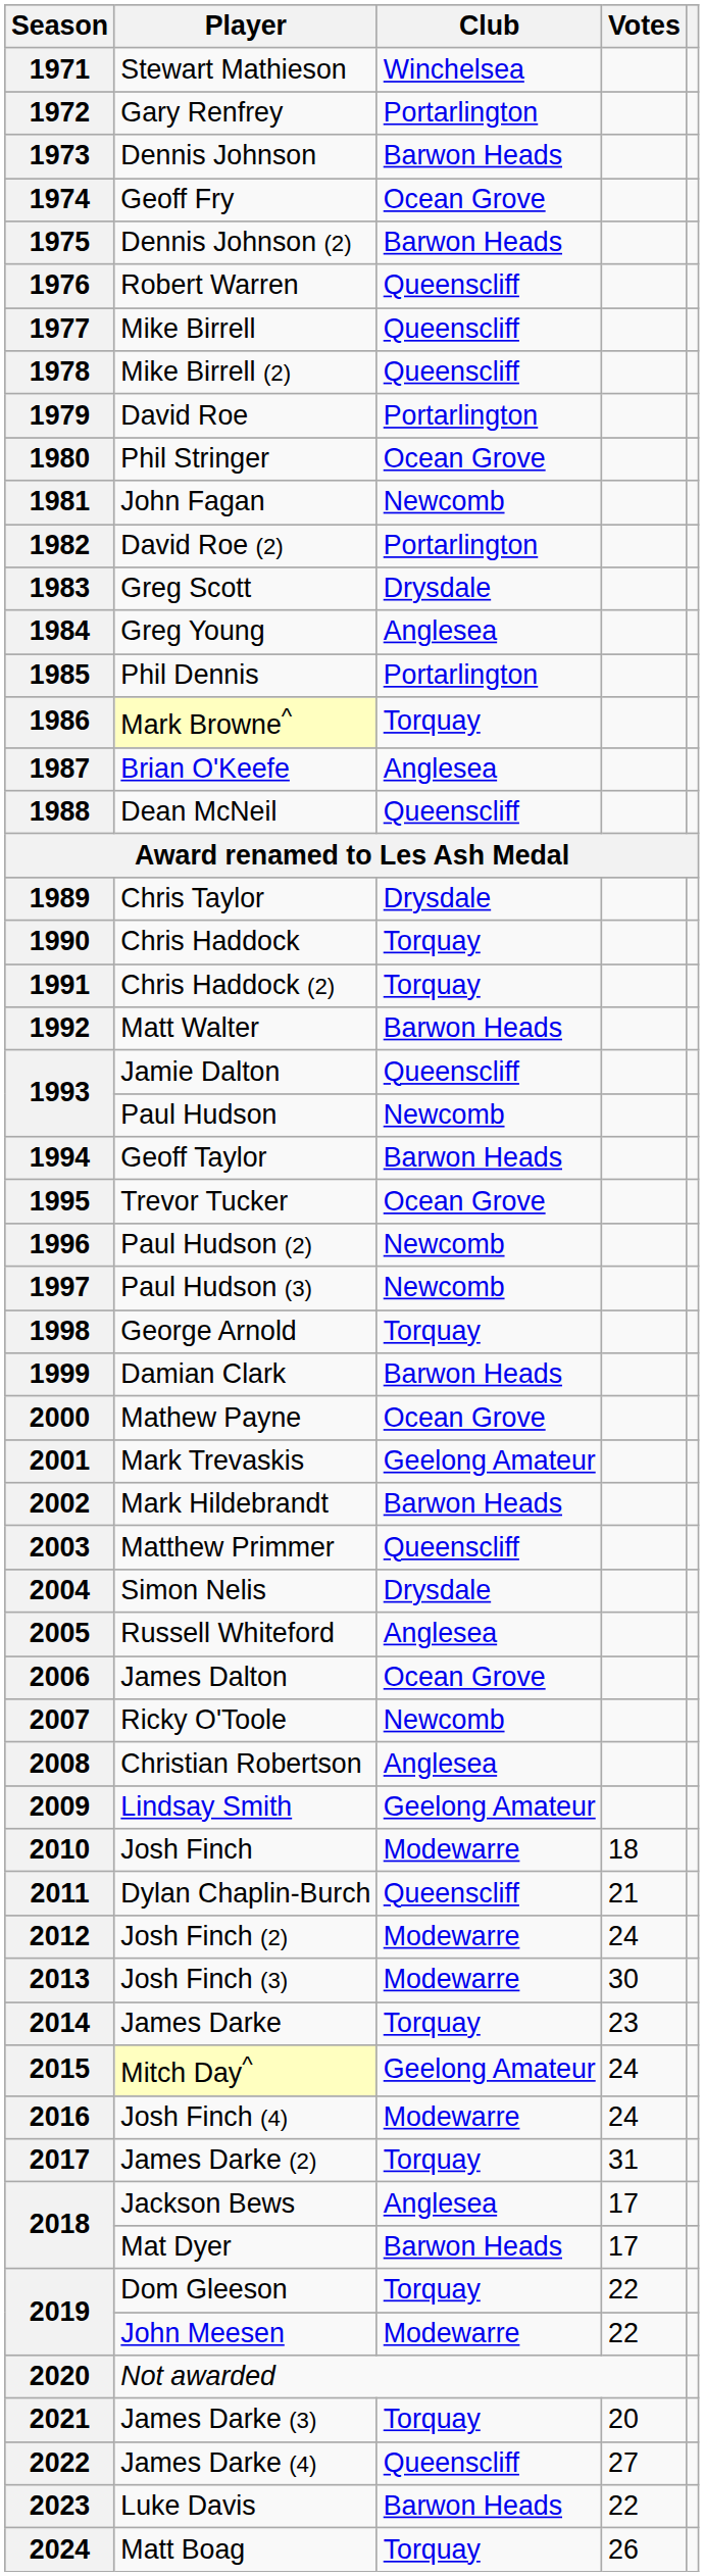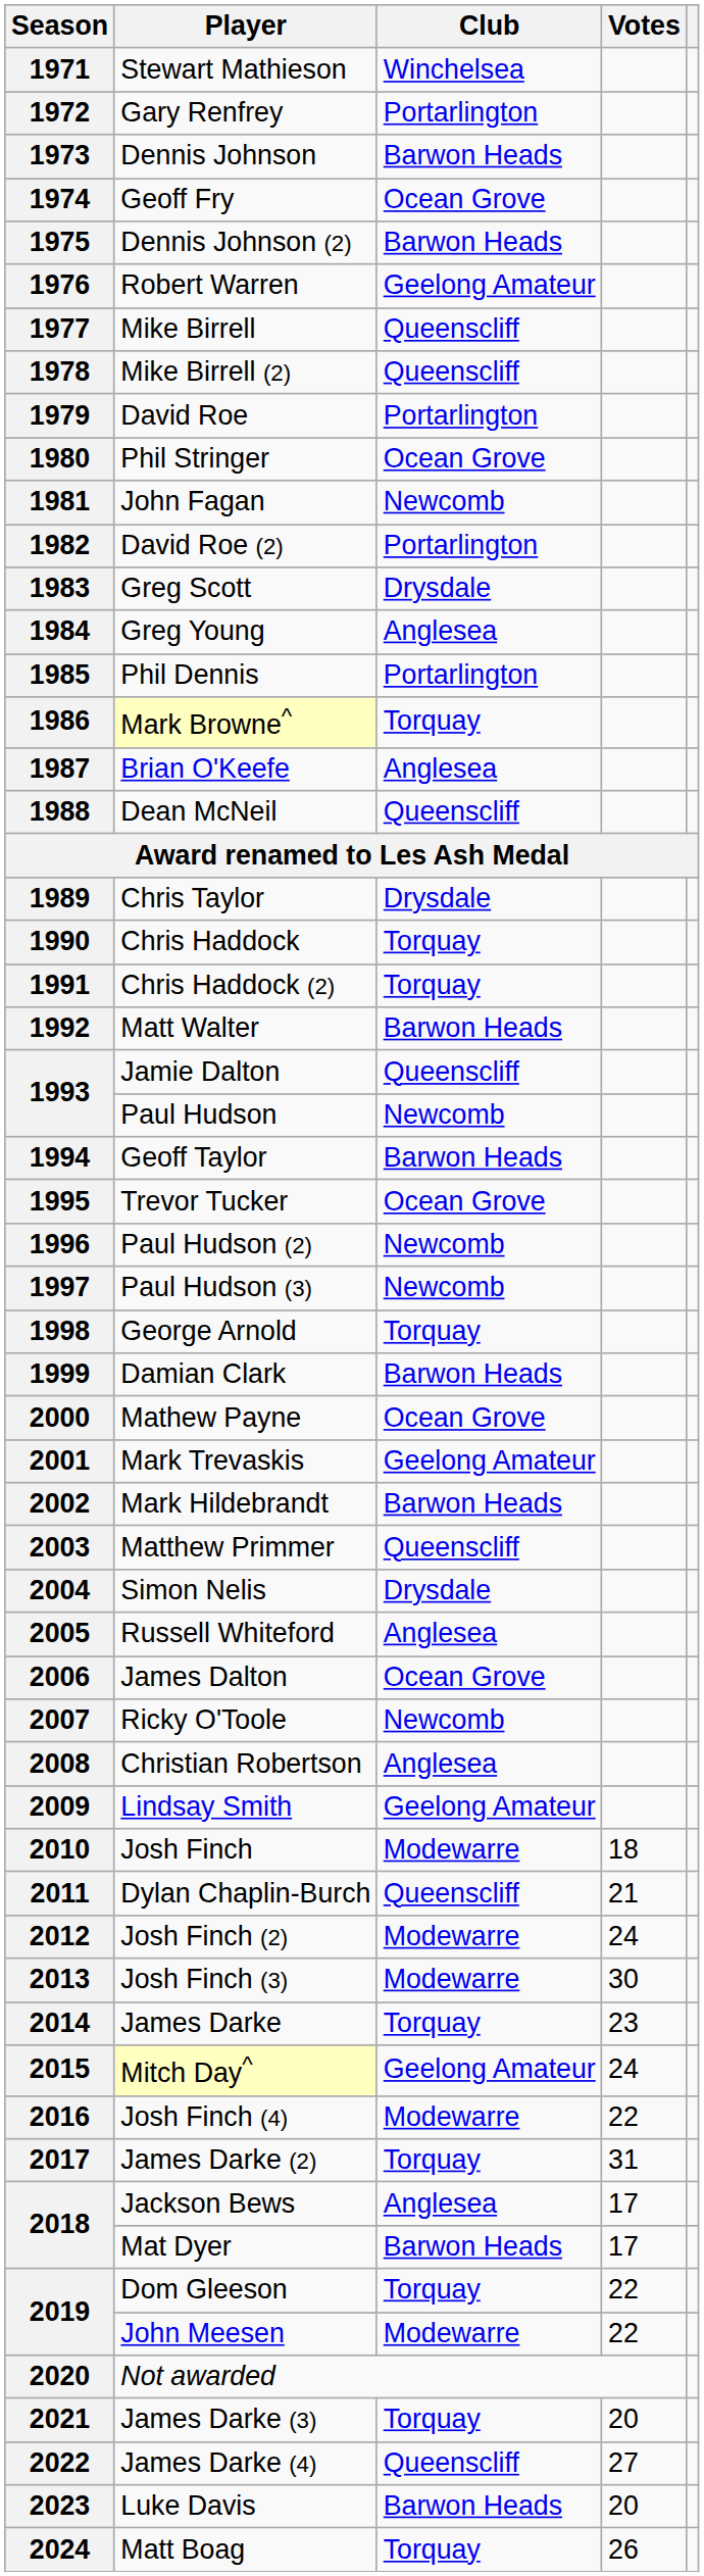1976 | Club: Queenscliff -> Geelong Amateur
2016 | Votes: 24 -> 22
2023 | Votes: 22 -> 20
